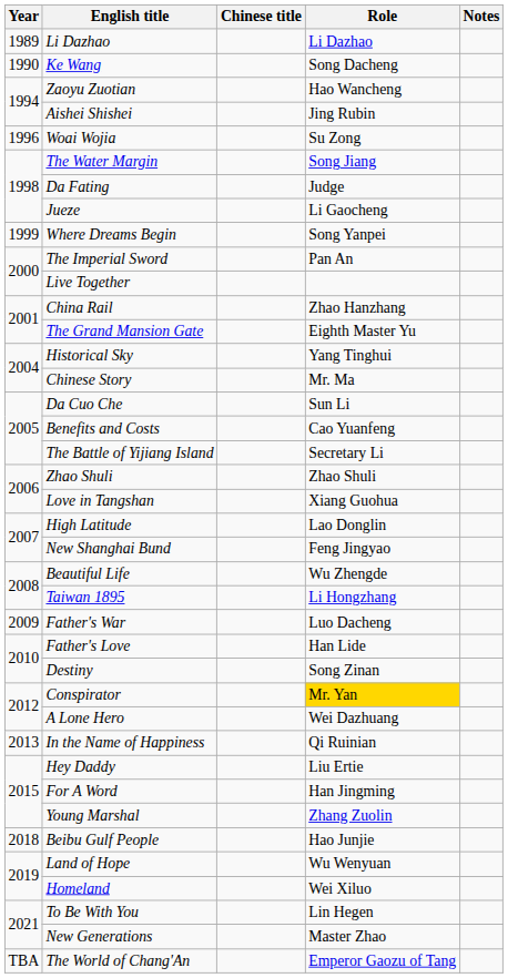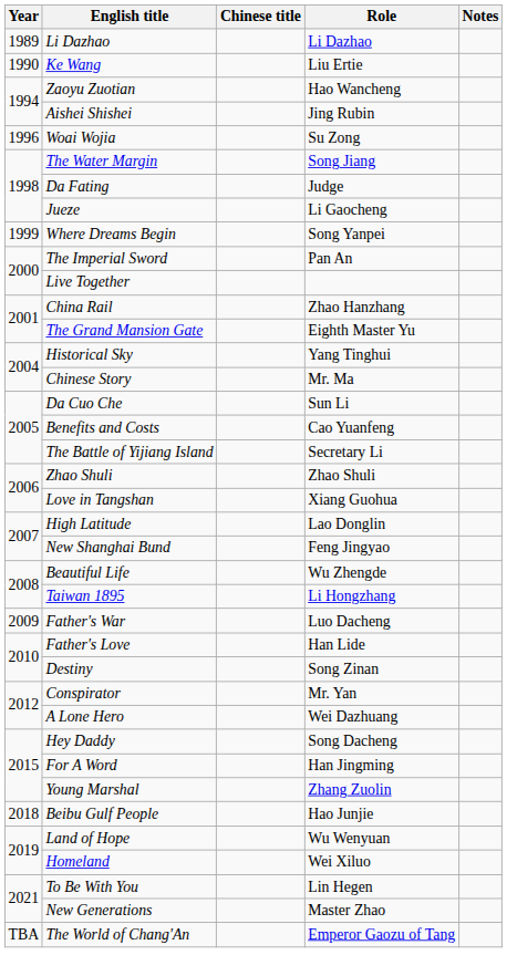Ke Wang | Role: Song Dacheng -> Liu Ertie
Conspirator | Role: gold background -> no background
- row: 2013 | In the Name of Happiness | Qi Ruinian
Hey Daddy | Role: Liu Ertie -> Song Dacheng
